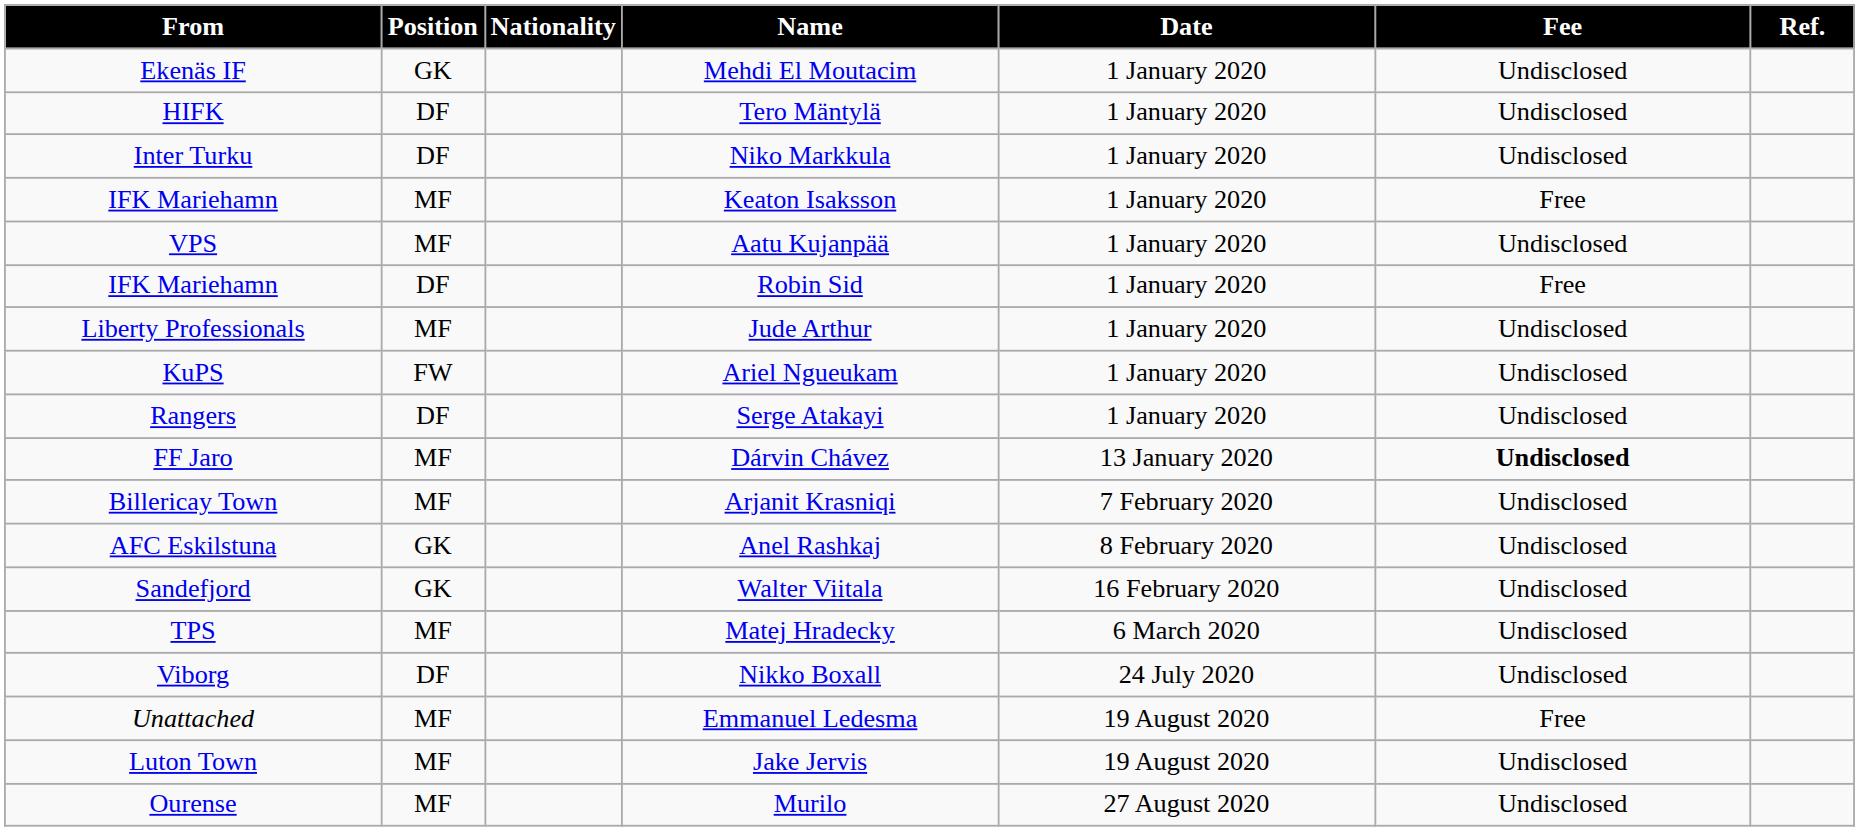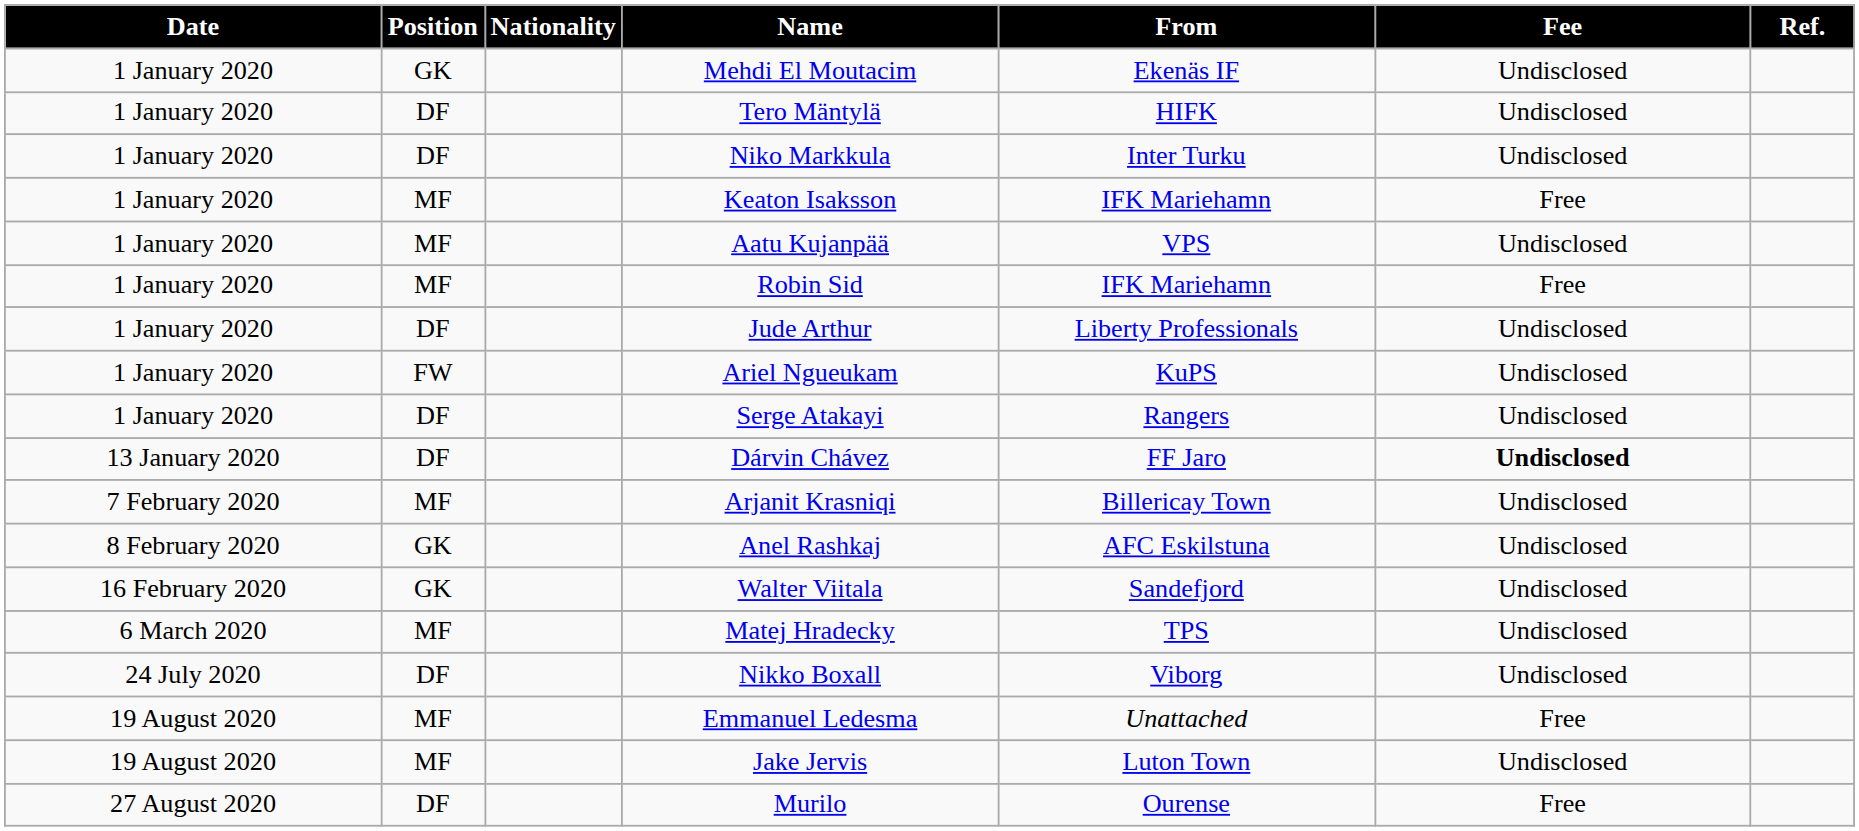columns swapped: Date <-> From
Robin Sid | Position: DF -> MF
Jude Arthur | Position: MF -> DF
Dárvin Chávez | Position: MF -> DF
Murilo | Position: MF -> DF
Murilo | Fee: Undisclosed -> Free
